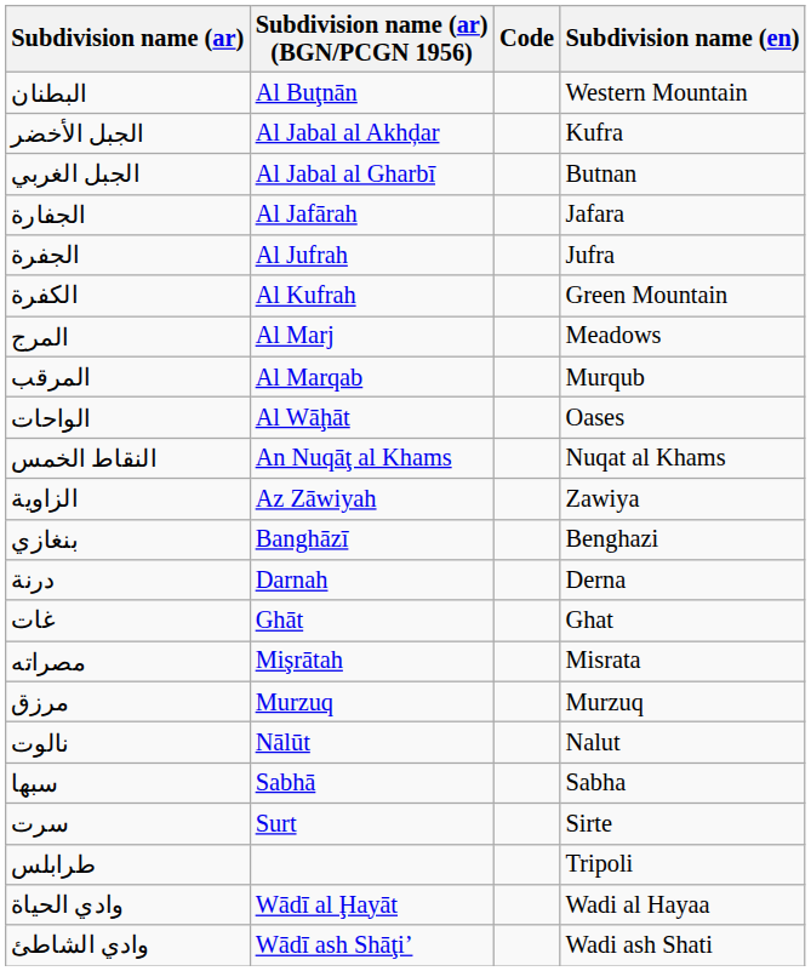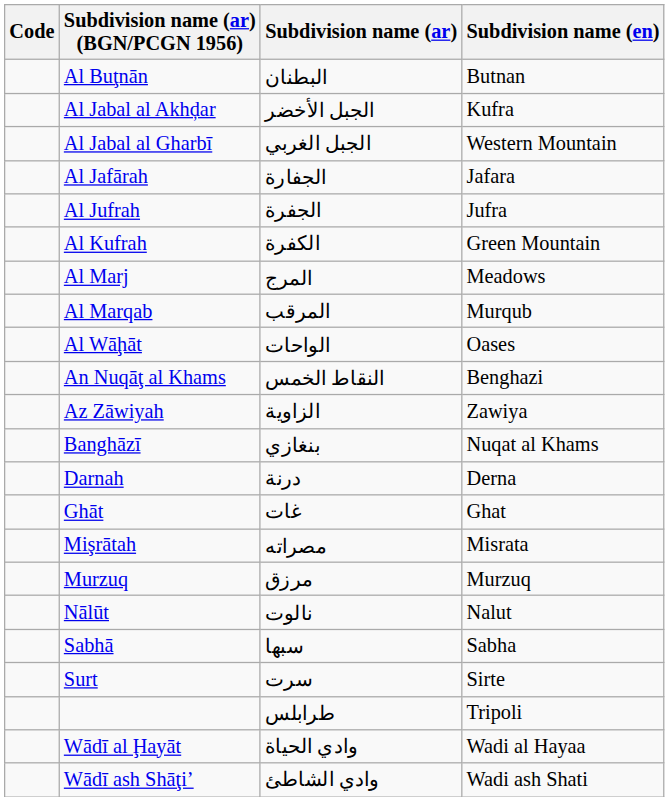columns swapped: Code <-> Subdivision name (ar)
Al Buţnān | Subdivision name (en): Western Mountain -> Butnan
Al Jabal al Gharbī | Subdivision name (en): Butnan -> Western Mountain
An Nuqāţ al Khams | Subdivision name (en): Nuqat al Khams -> Benghazi
Banghāzī | Subdivision name (en): Benghazi -> Nuqat al Khams
